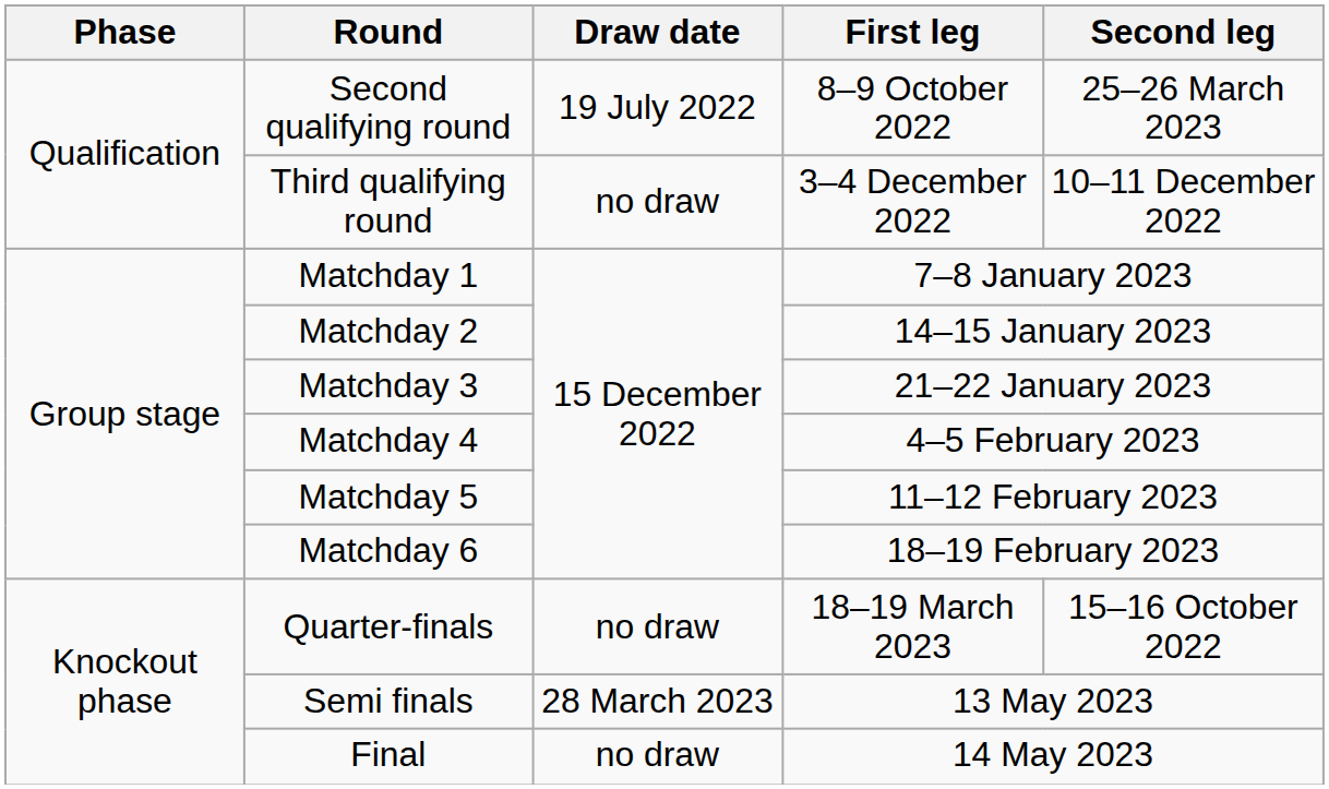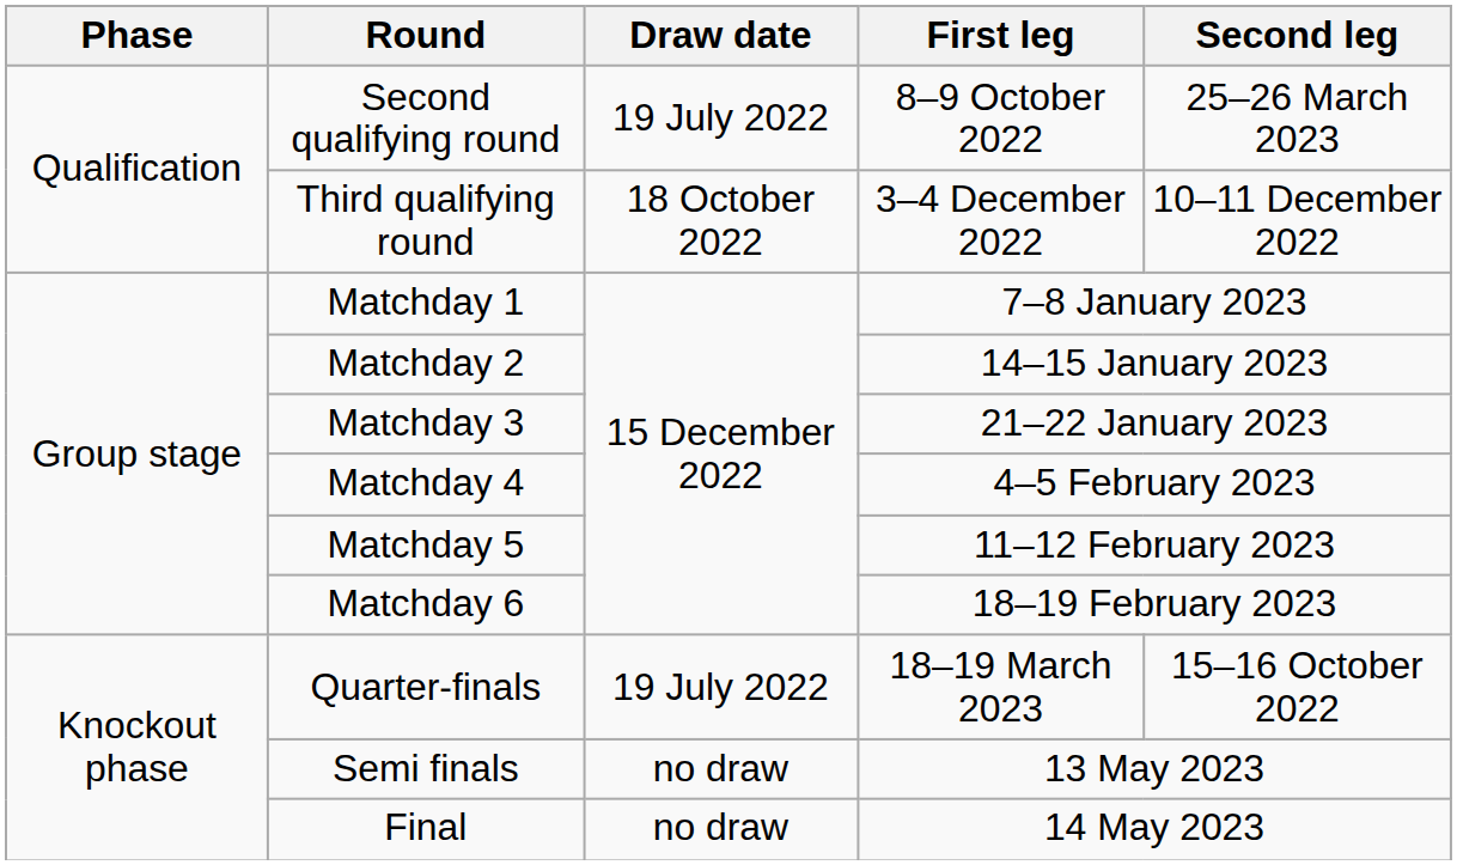Third qualifying round | Draw date: no draw -> 18 October 2022
Quarter-finals | Draw date: no draw -> 19 July 2022
Semi finals | Draw date: 28 March 2023 -> no draw
